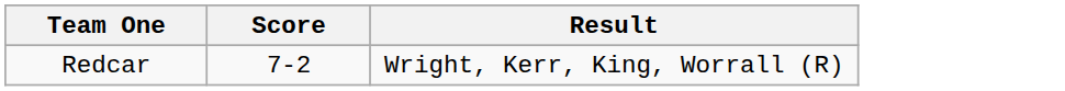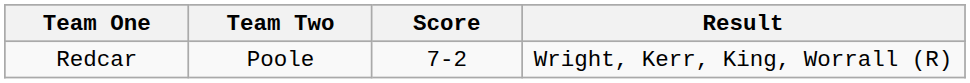+ column: Team Two | Poole
